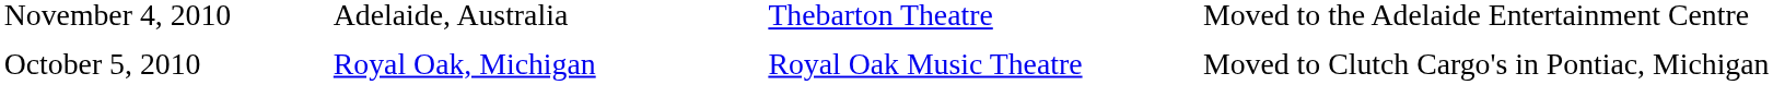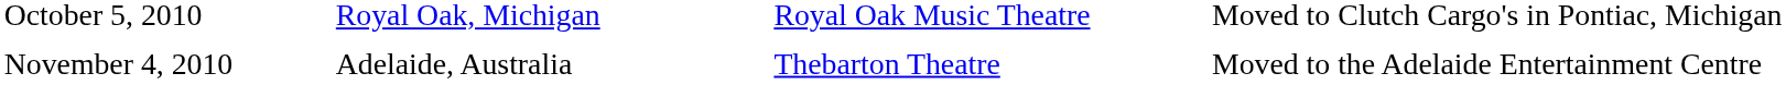rows swapped: October 5, 2010 <-> November 4, 2010
